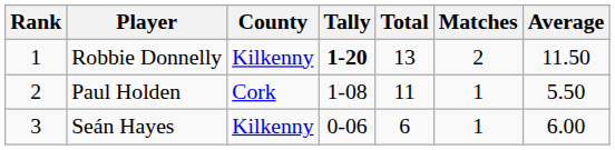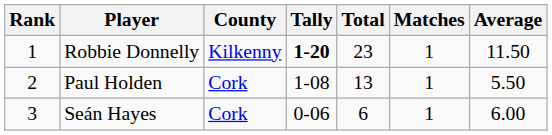Robbie Donnelly | Total: 13 -> 23
Robbie Donnelly | Matches: 2 -> 1
Paul Holden | Total: 11 -> 13
Seán Hayes | County: Kilkenny -> Cork
